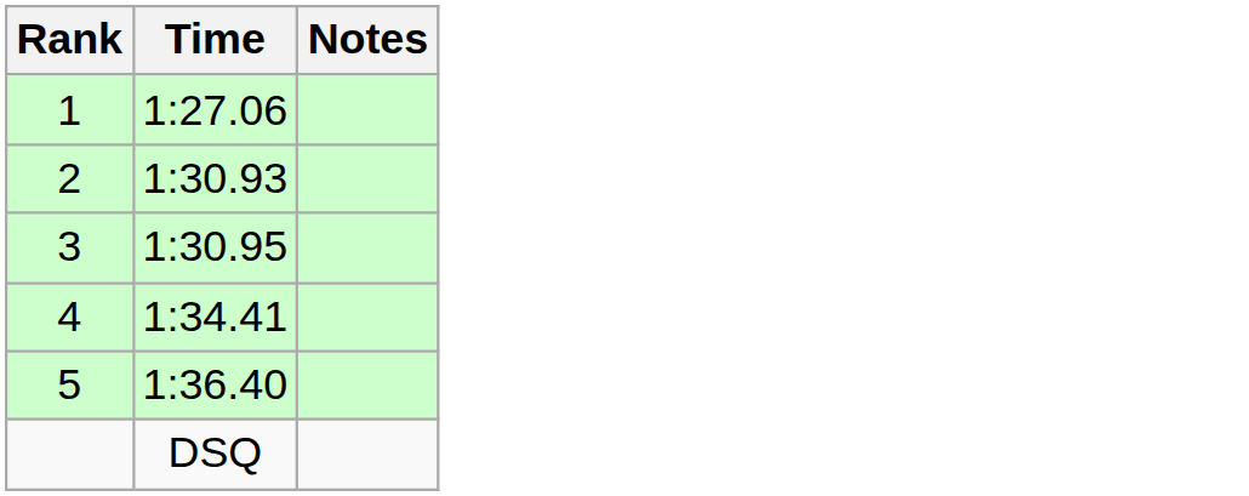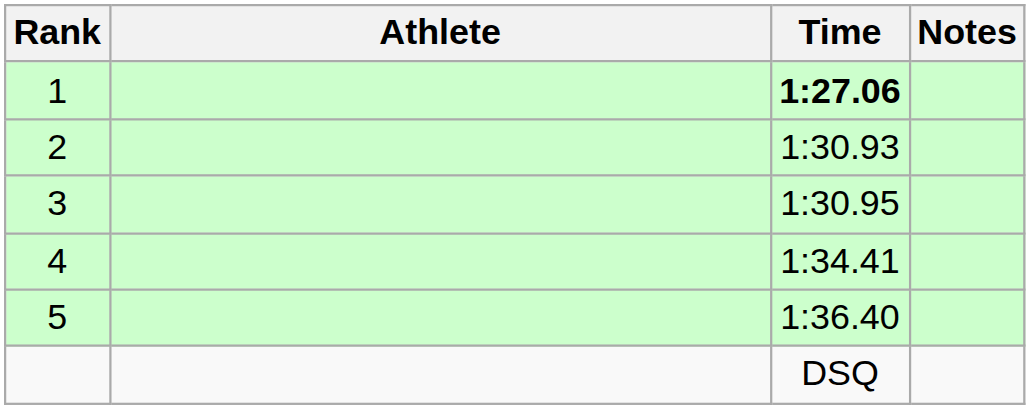+ column: Athlete
1 | Time: normal -> bold
